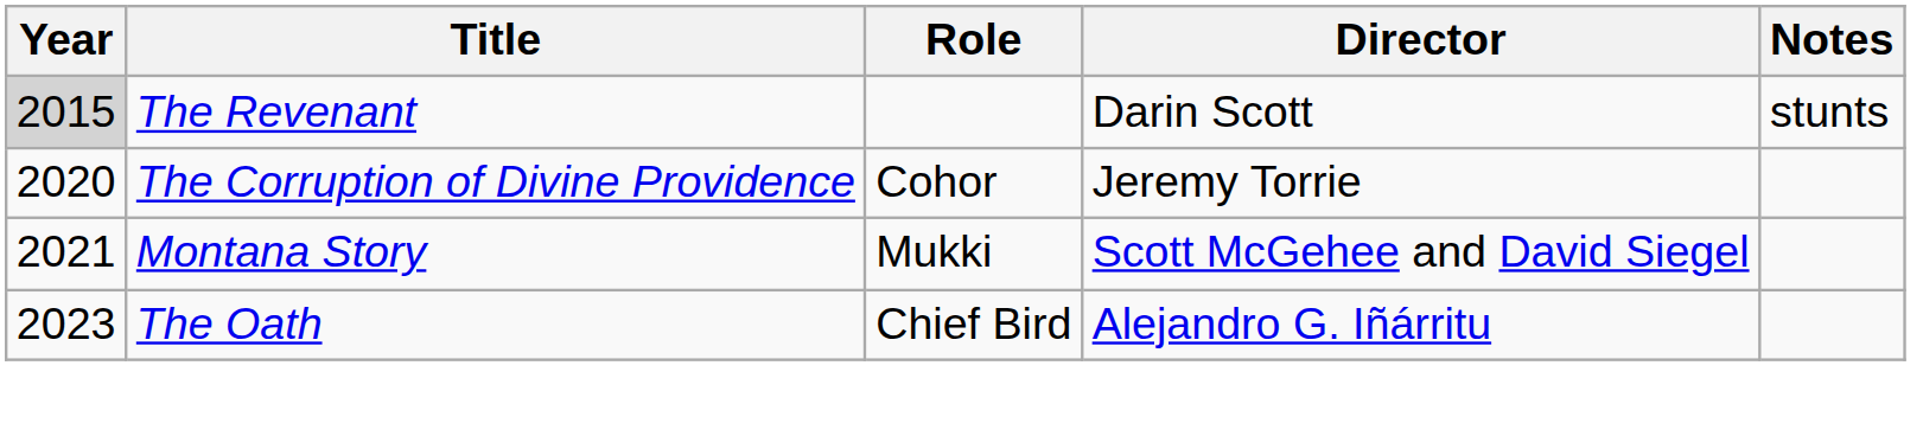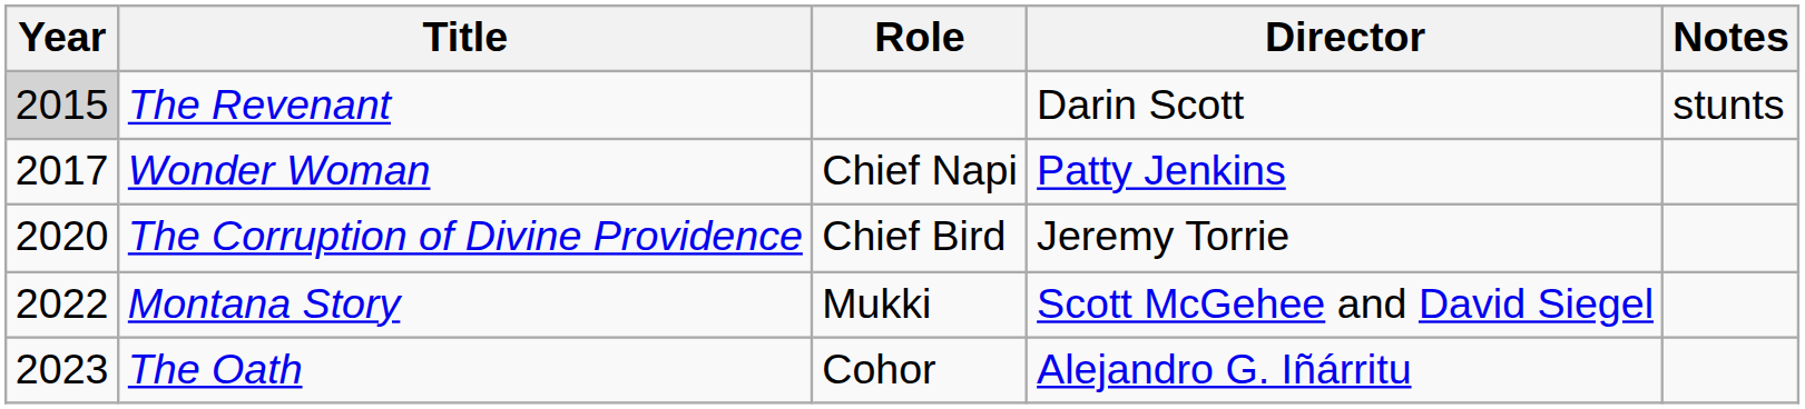+ row: 2017 | Wonder Woman | Chief Napi | Patty Jenkins
The Corruption of Divine Providence | Role: Cohor -> Chief Bird
Montana Story | Year: 2021 -> 2022
The Oath | Role: Chief Bird -> Cohor
